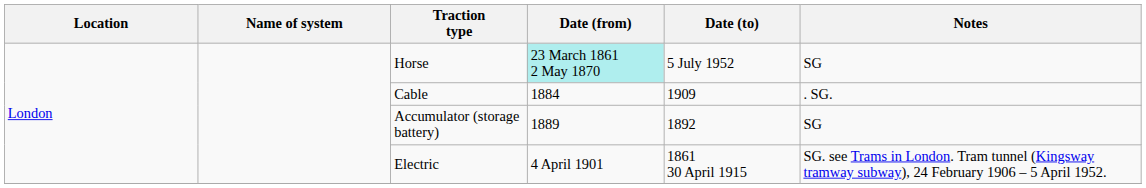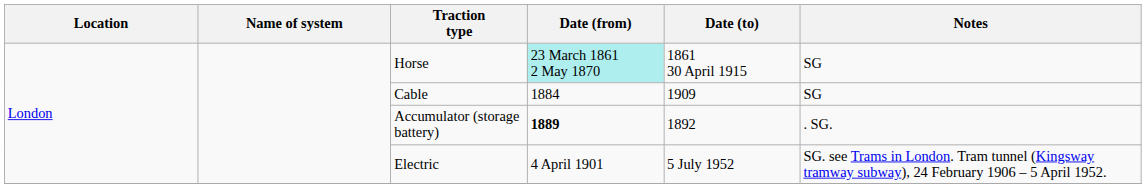Horse | Date (to): 5 July 1952 -> 1861 30 April 1915
Cable | Notes: . SG. -> SG
Accumulator (storage battery) | Date (from): normal -> bold
Accumulator (storage battery) | Notes: SG -> . SG.
Electric | Date (to): 1861 30 April 1915 -> 5 July 1952
